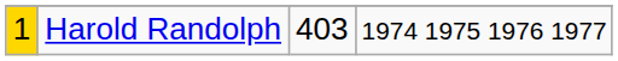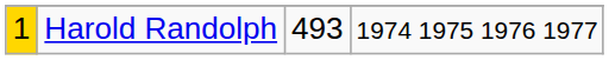Harold Randolph | column 3: 403 -> 493
